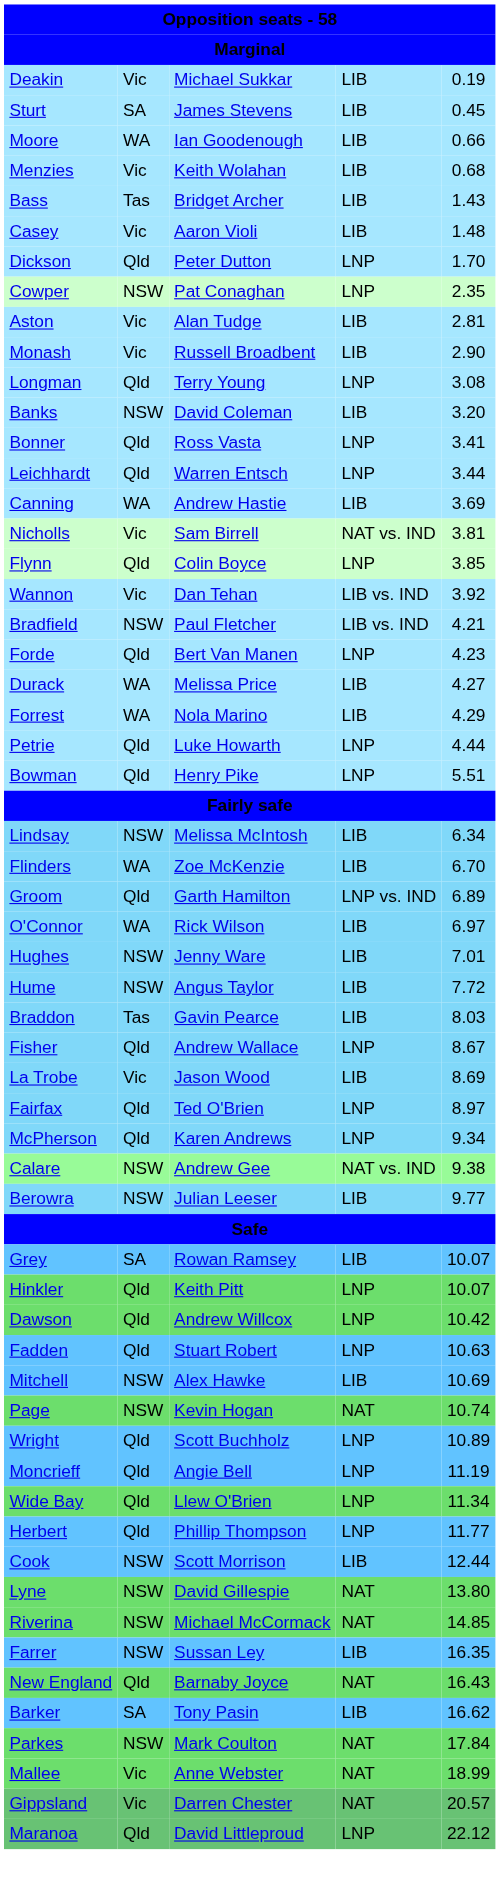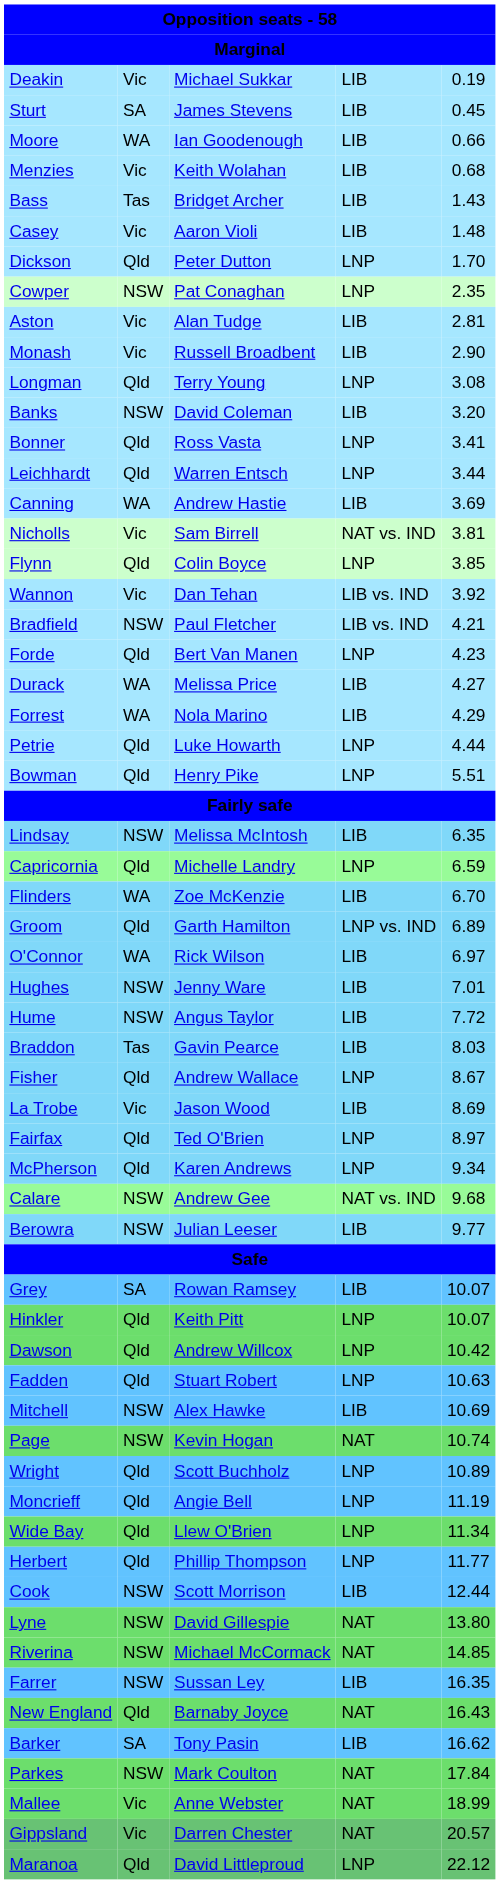Lindsay | column 5: 6.34 -> 6.35
+ row: Capricornia | Qld | Michelle Landry | LNP | 6.59
Calare | column 5: 9.38 -> 9.68
